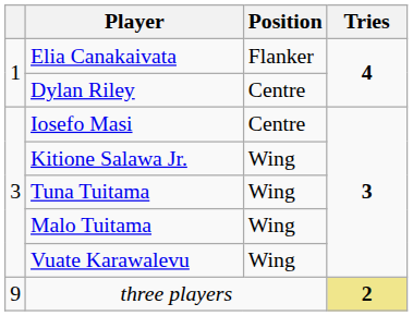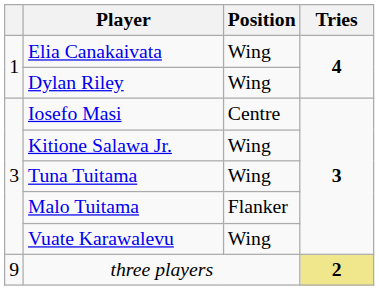Elia Canakaivata | Position: Flanker -> Wing
Dylan Riley | Position: Centre -> Wing
Malo Tuitama | Position: Wing -> Flanker
